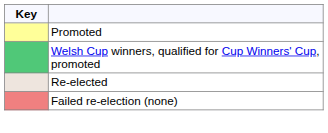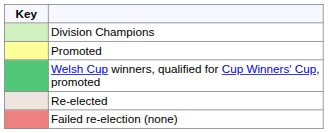+ row: Division Champions
